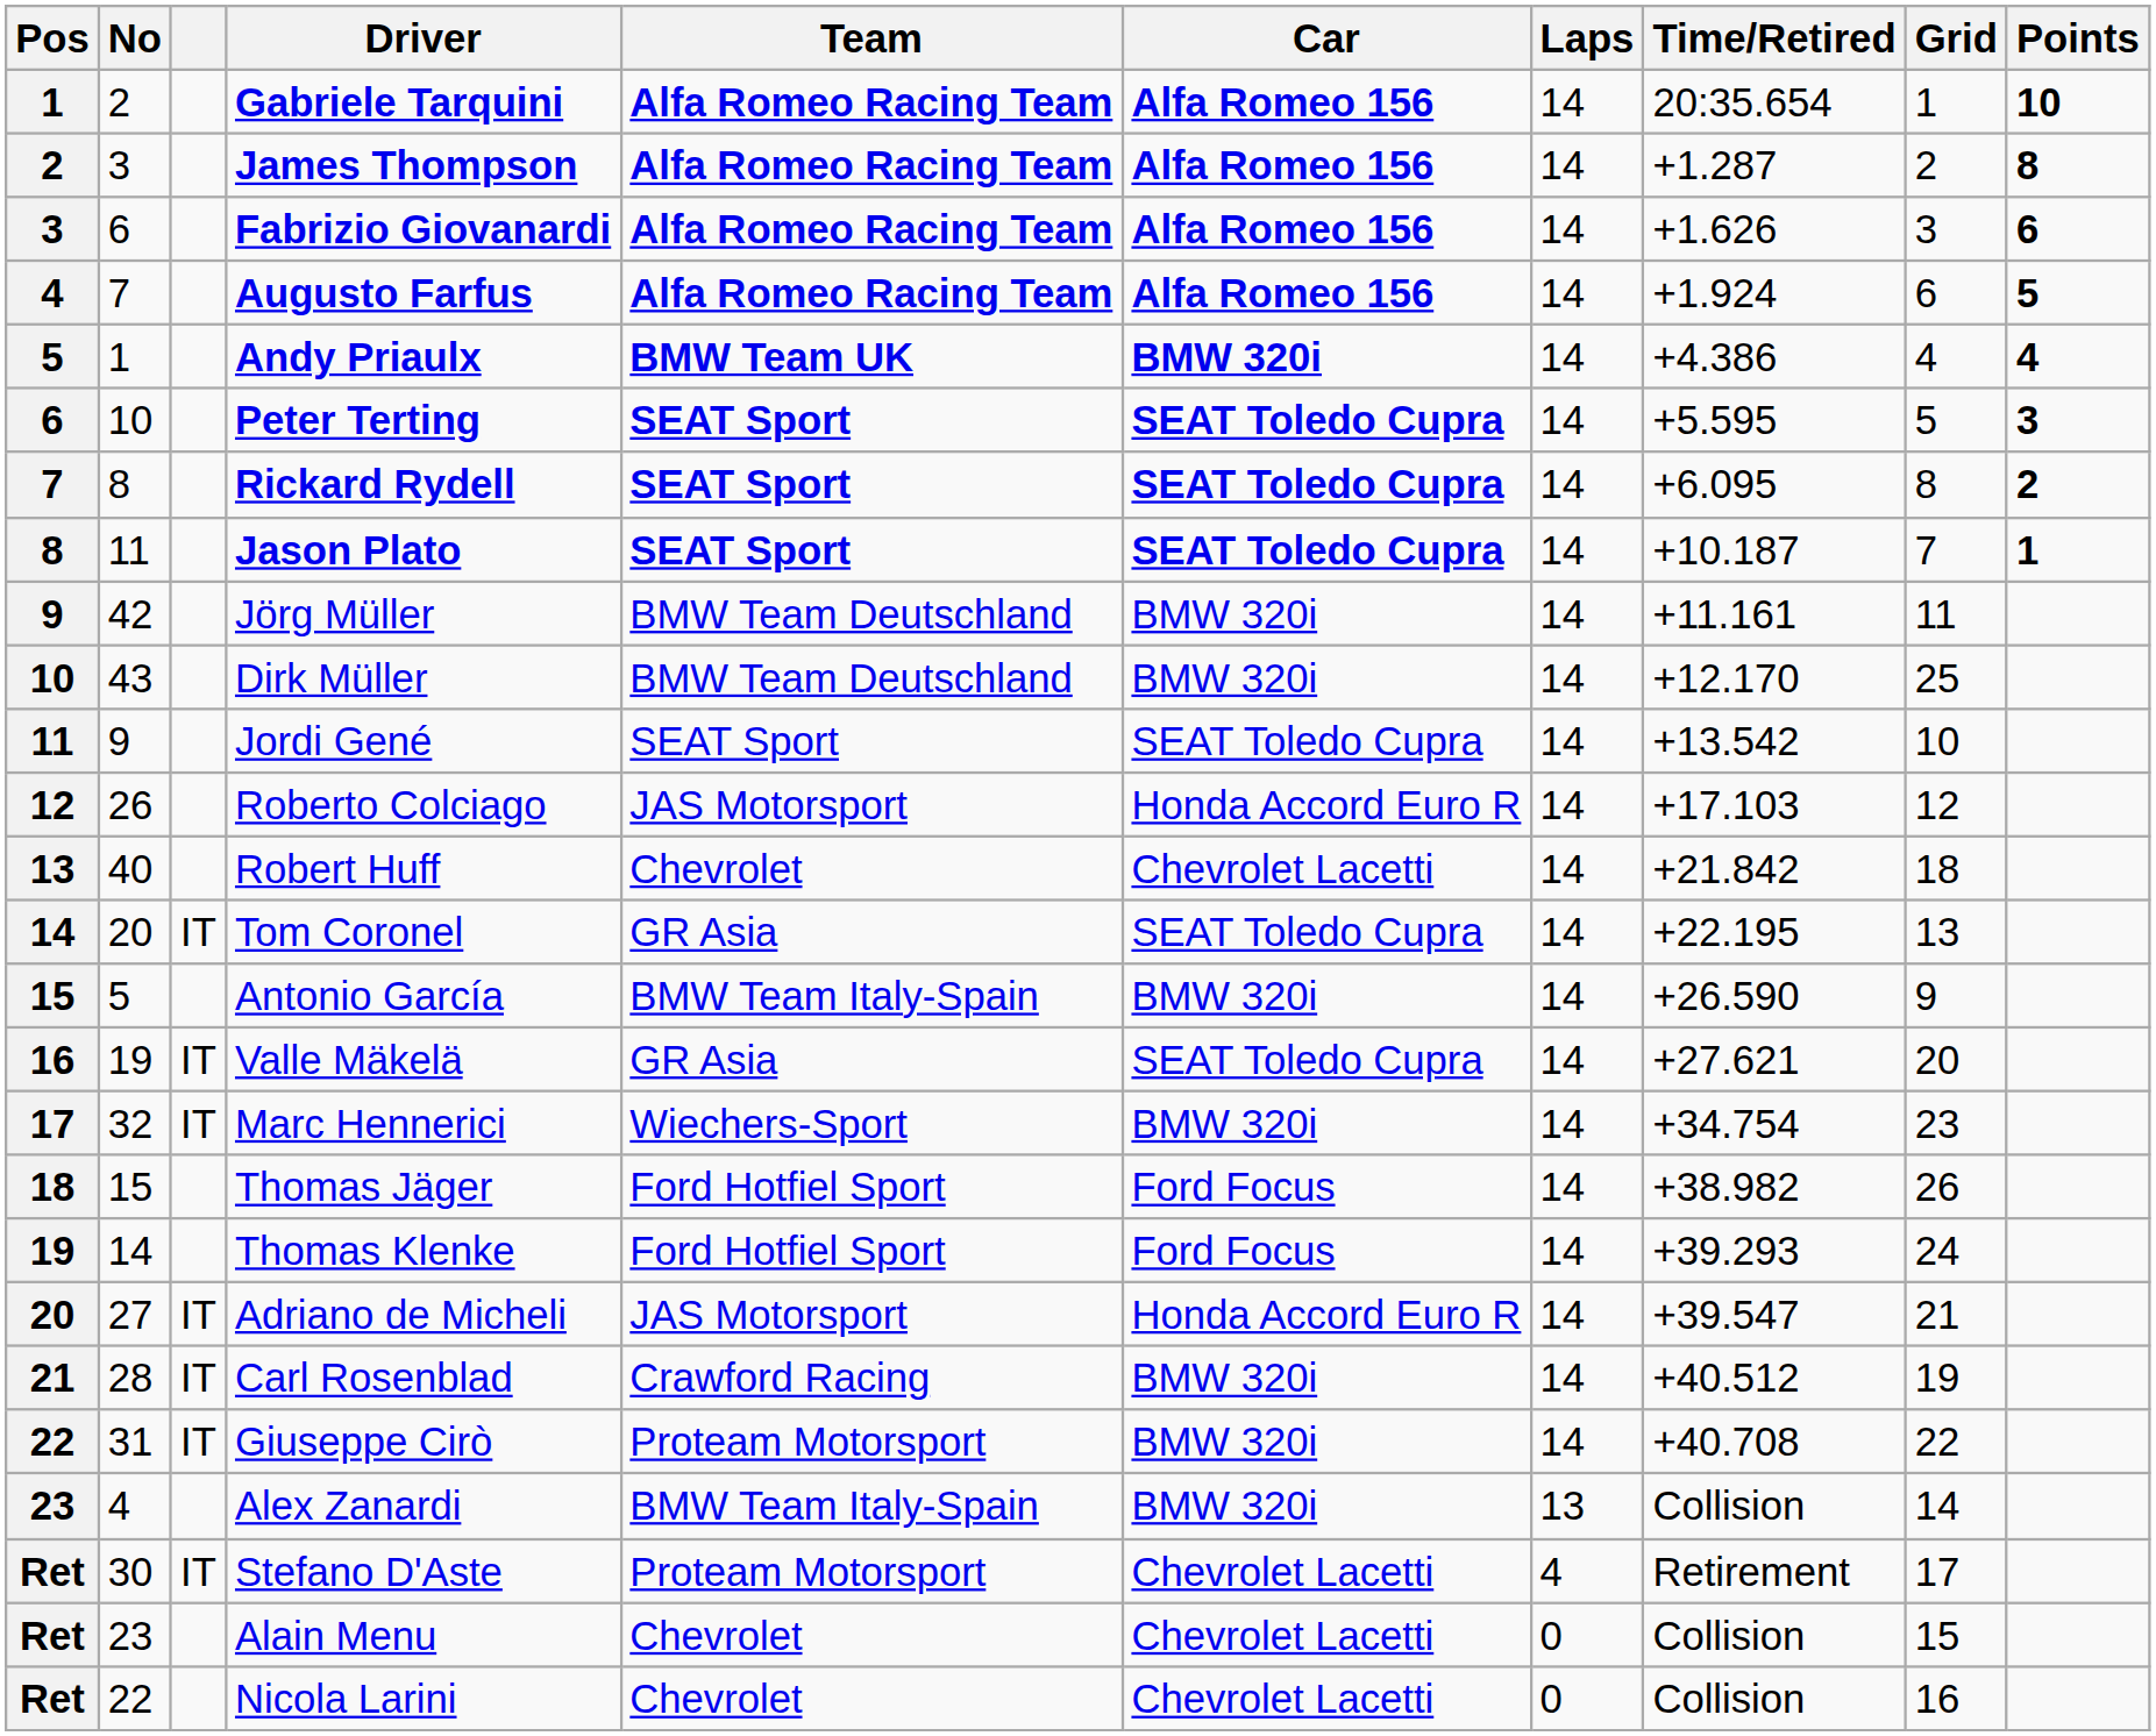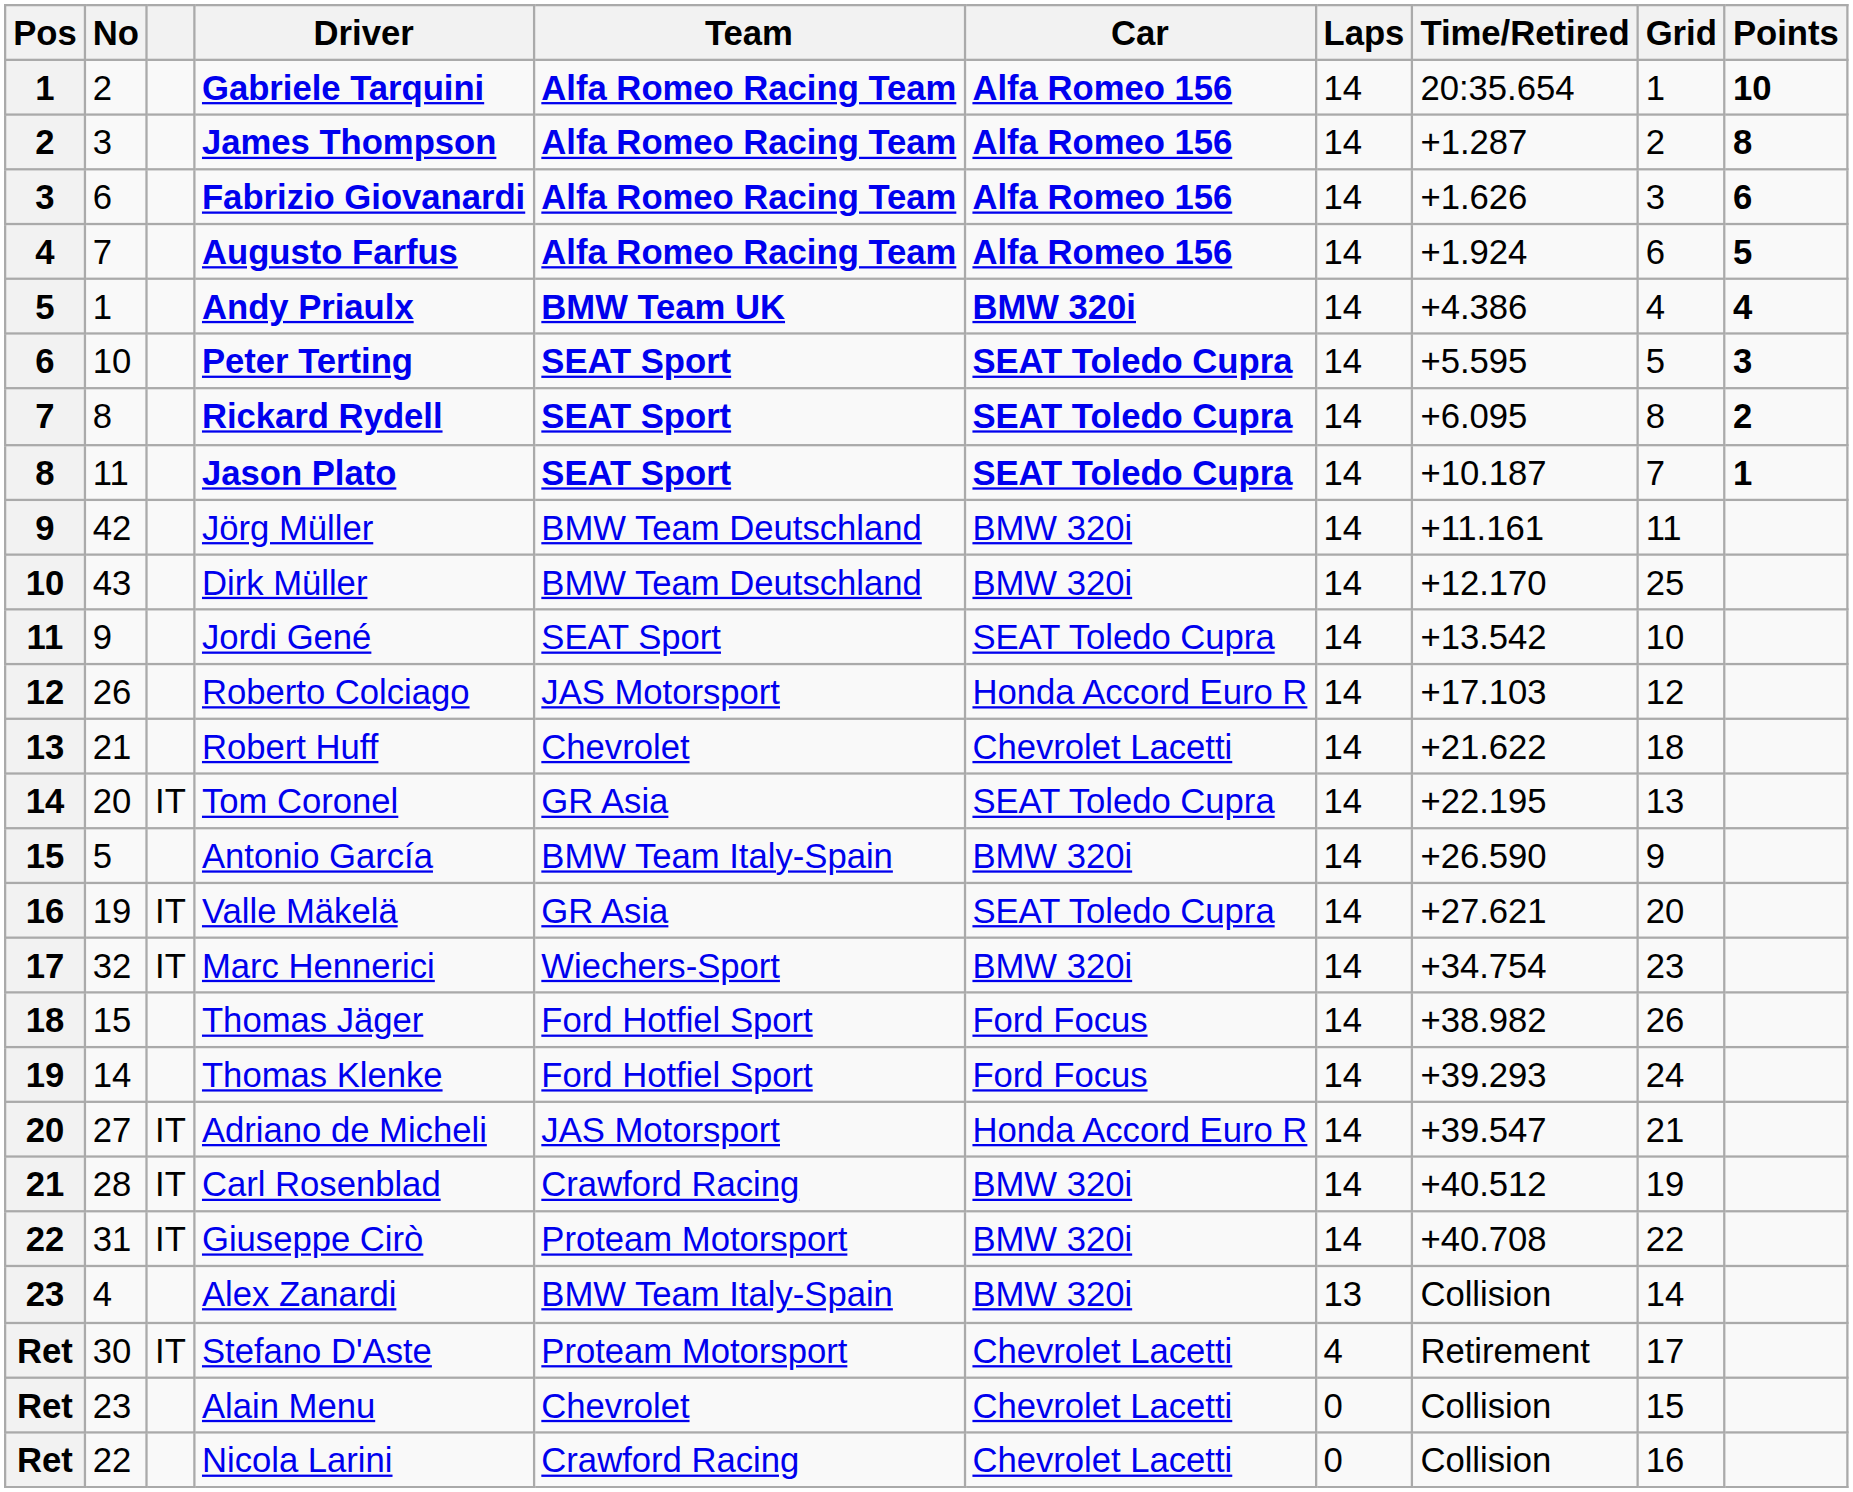Robert Huff | No: 40 -> 21
Robert Huff | Time/Retired: +21.842 -> +21.622
Nicola Larini | Team: Chevrolet -> Crawford Racing
